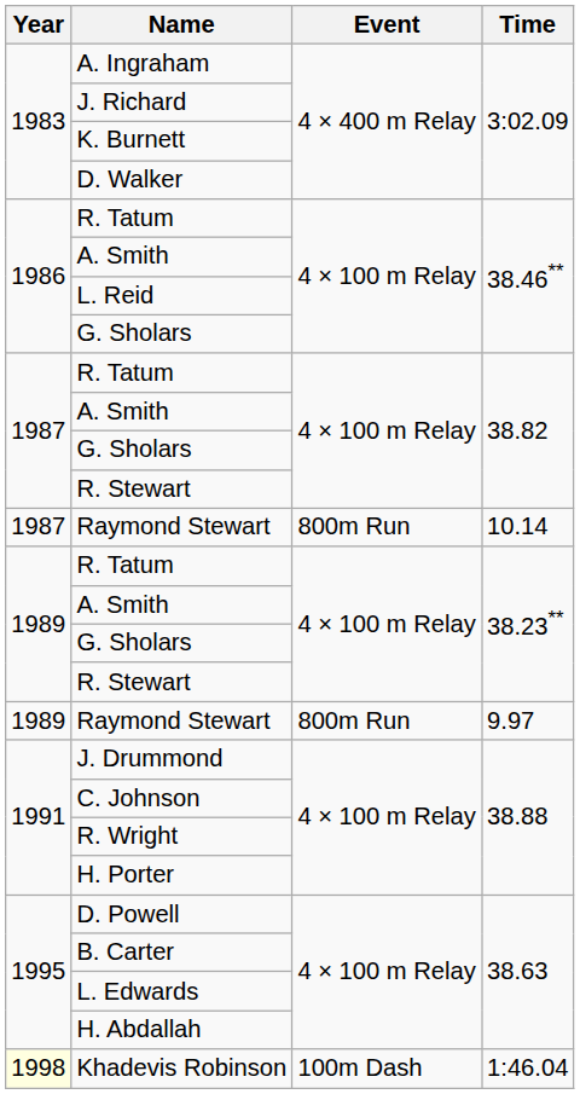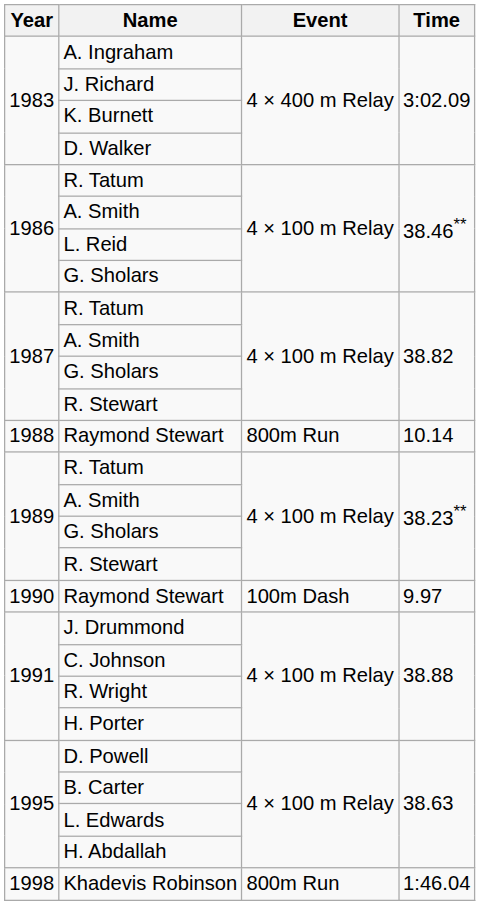Raymond Stewart / 10.14 | Year: 1987 -> 1988
Raymond Stewart / 9.97 | Year: 1989 -> 1990
Raymond Stewart / 9.97 | Event: 800m Run -> 100m Dash
Khadevis Robinson | Year: lightyellow background -> no background
Khadevis Robinson | Event: 100m Dash -> 800m Run
